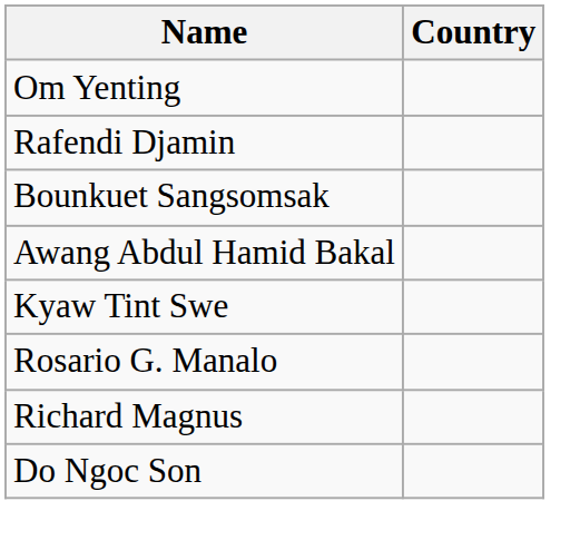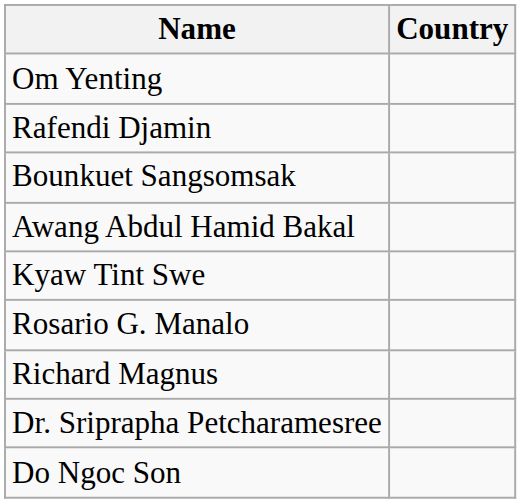+ row: Dr. Sriprapha Petcharamesree
